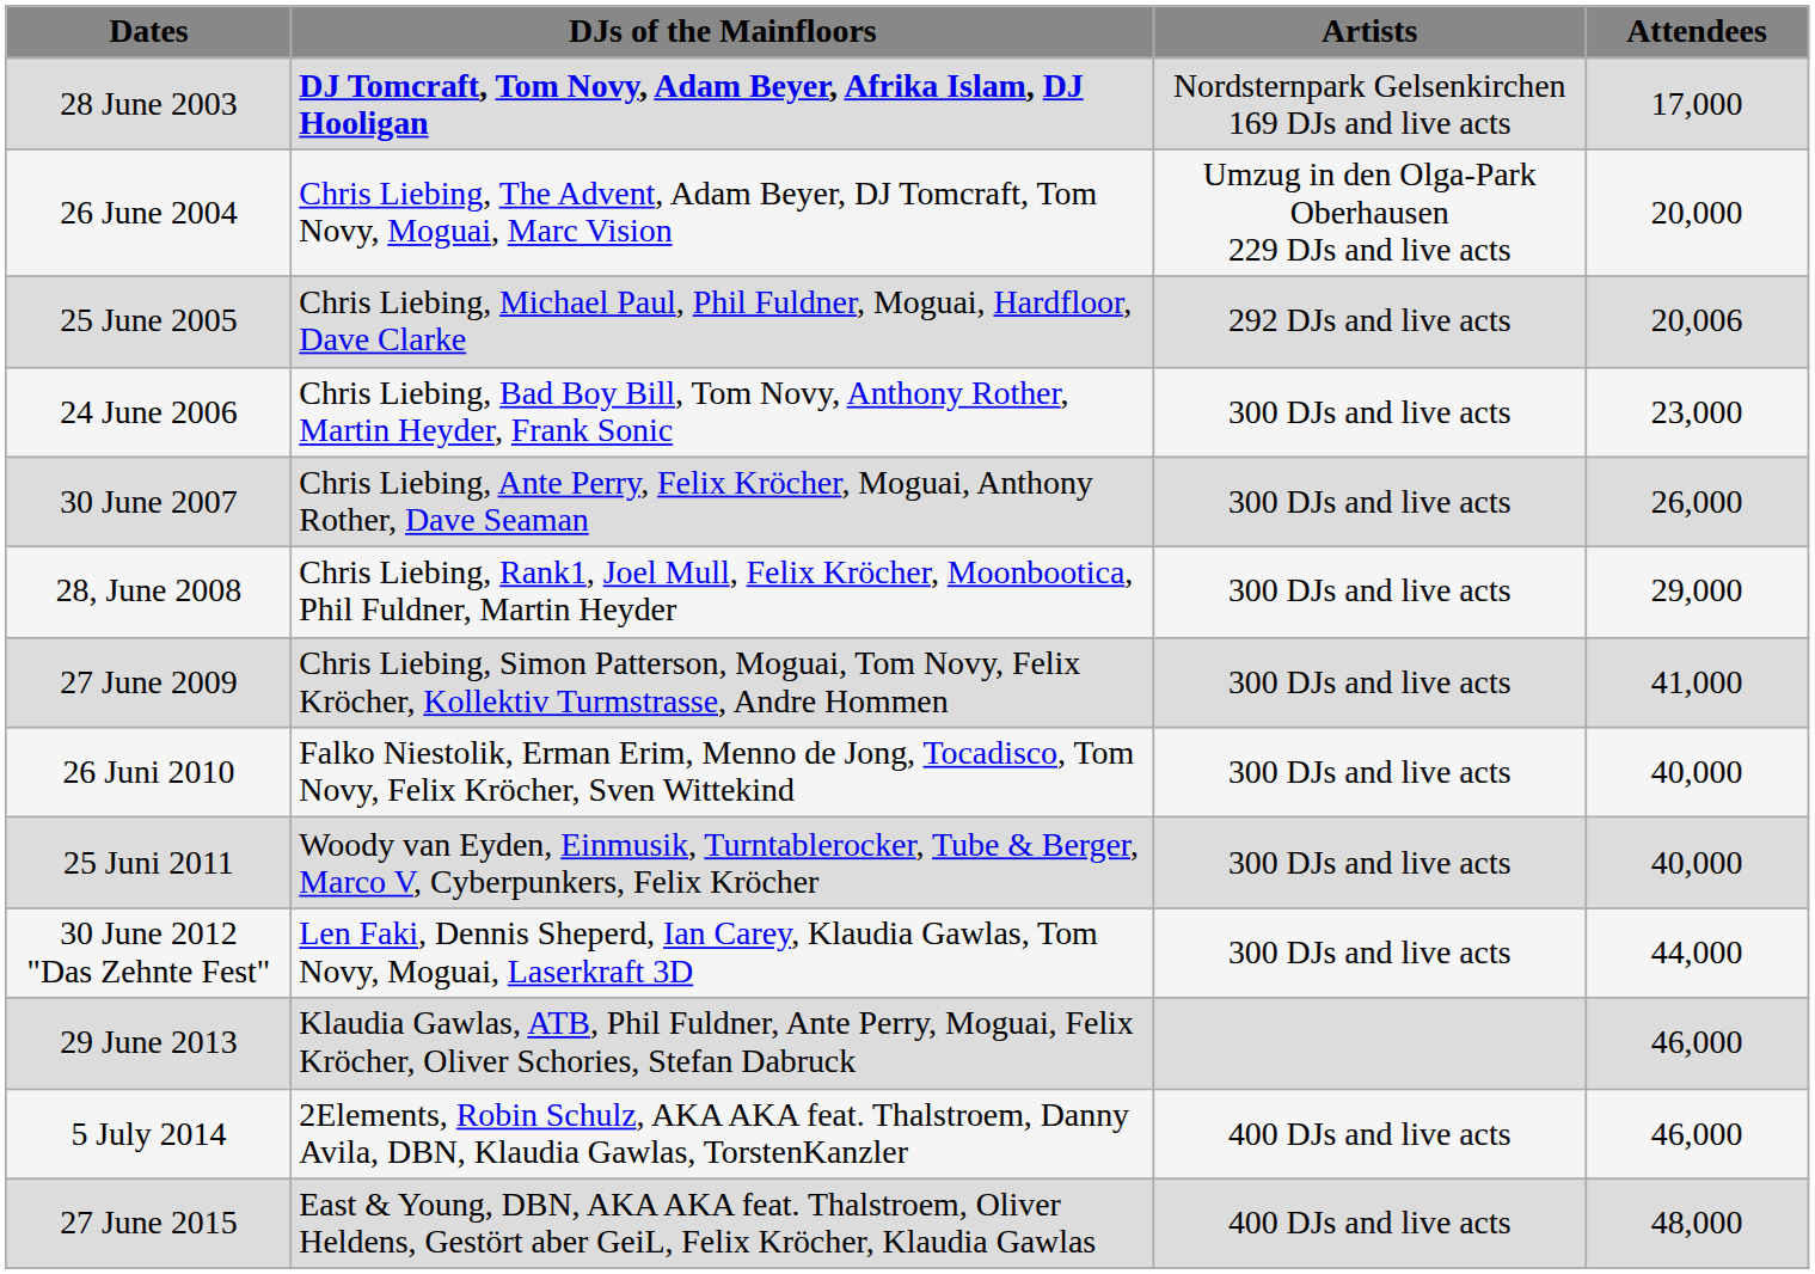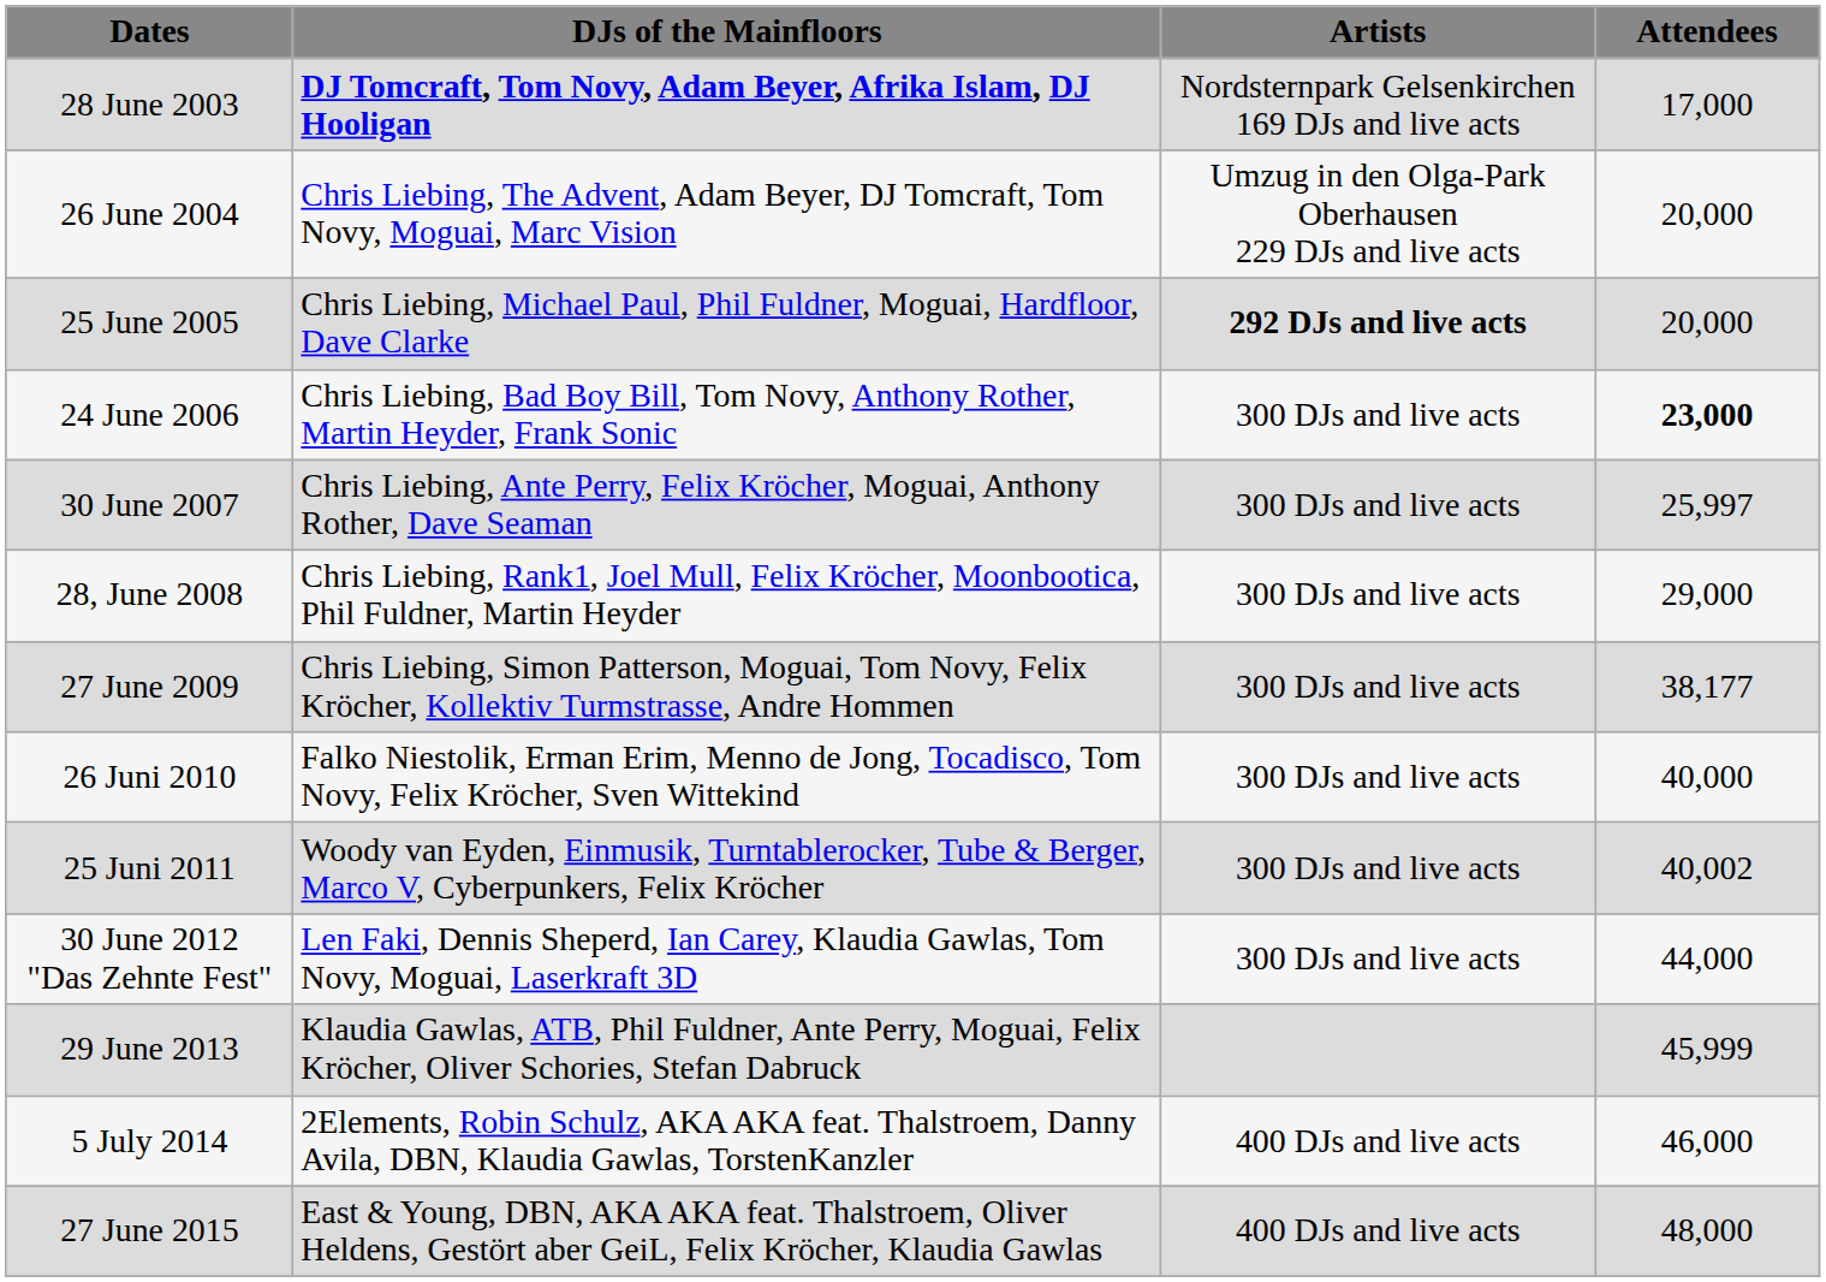25 June 2005 | Artists: normal -> bold
25 June 2005 | Attendees: 20,006 -> 20,000
24 June 2006 | Attendees: normal -> bold
30 June 2007 | Attendees: 26,000 -> 25,997
27 June 2009 | Attendees: 41,000 -> 38,177
25 Juni 2011 | Attendees: 40,000 -> 40,002
29 June 2013 | Attendees: 46,000 -> 45,999
